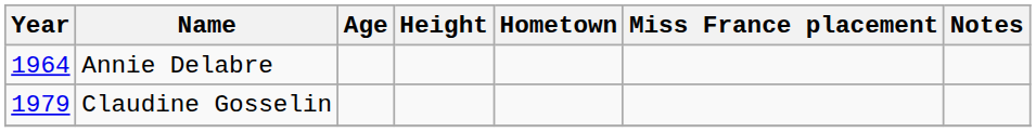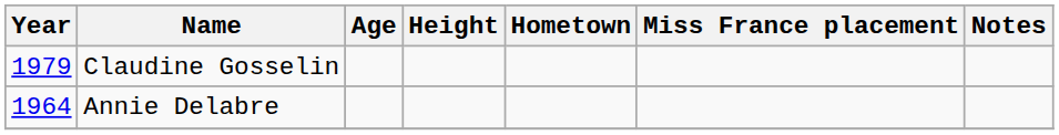rows swapped: Claudine Gosselin <-> Annie Delabre
